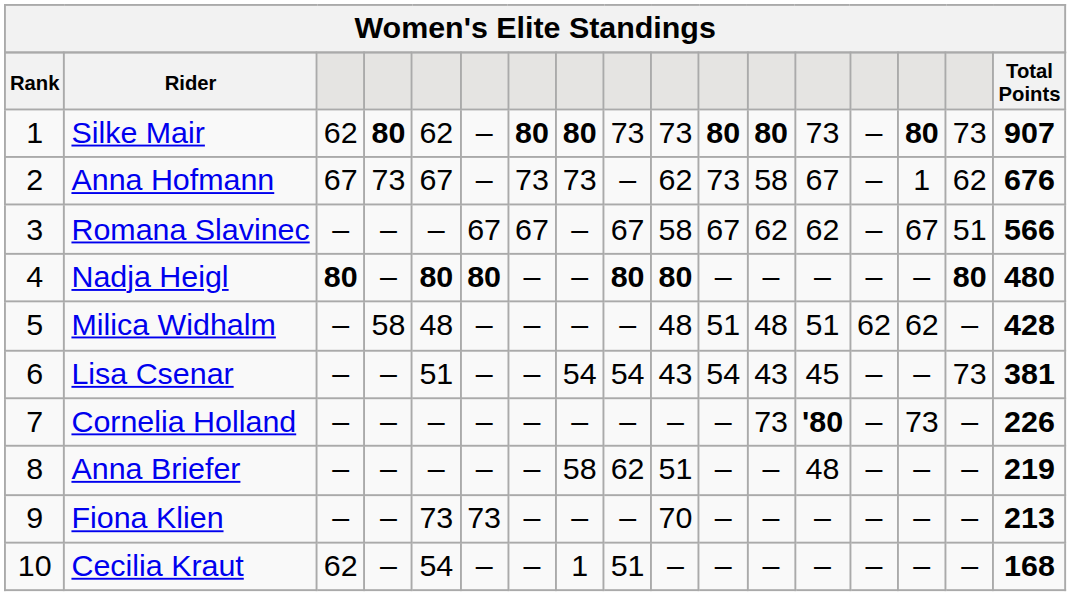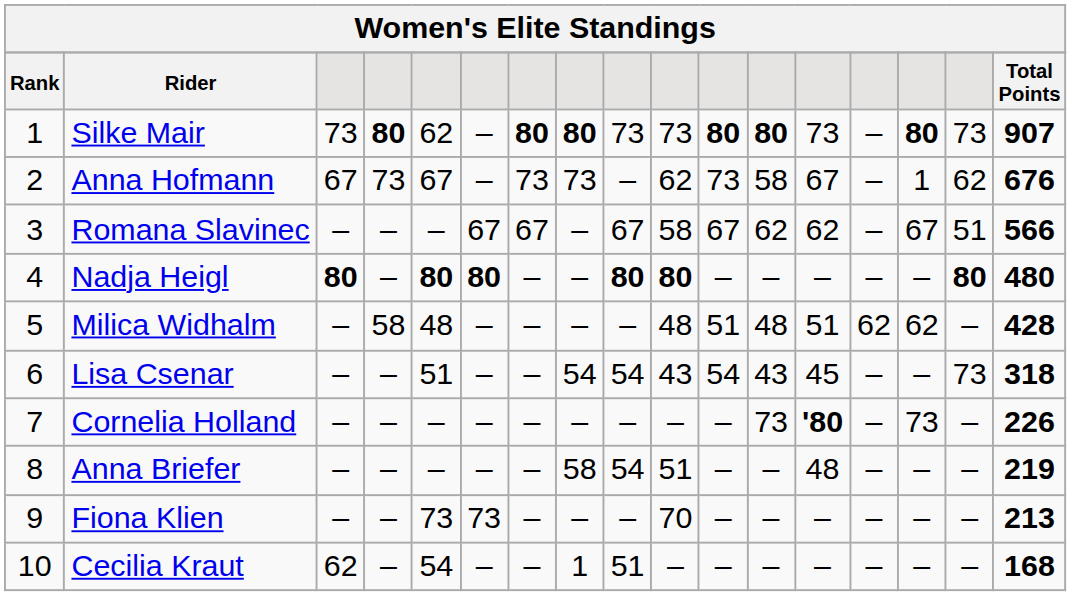Silke Mair | column 3: 62 -> 73
Lisa Csenar | Total Points: 381 -> 318
Anna Briefer | column 9: 62 -> 54
